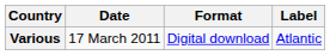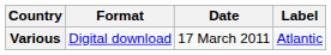columns swapped: Date <-> Format
